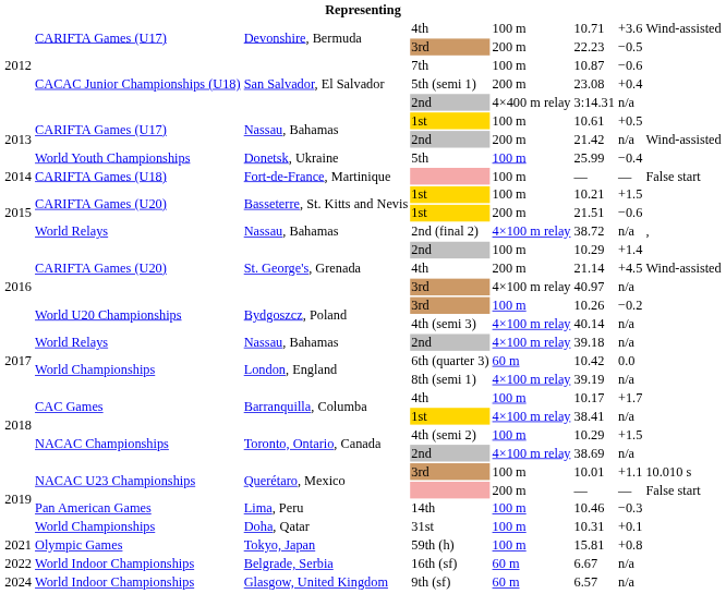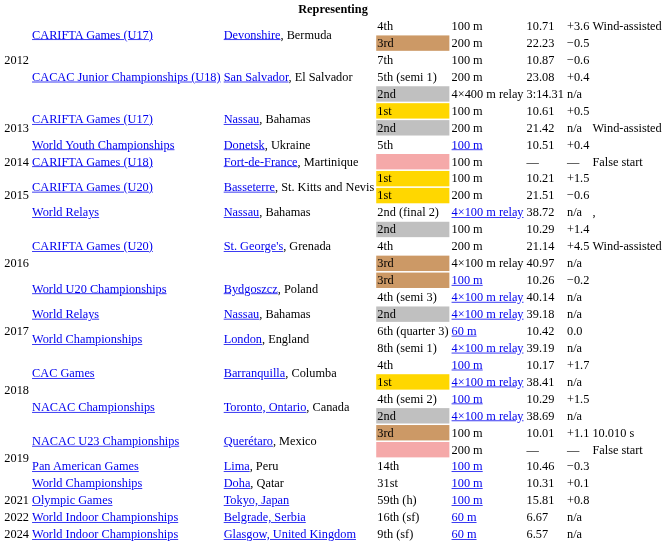5th | column 6: 25.99 -> 10.51
5th | column 7: −0.4 -> +0.4
